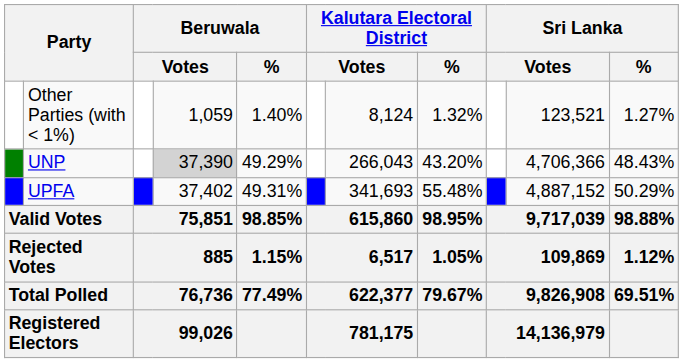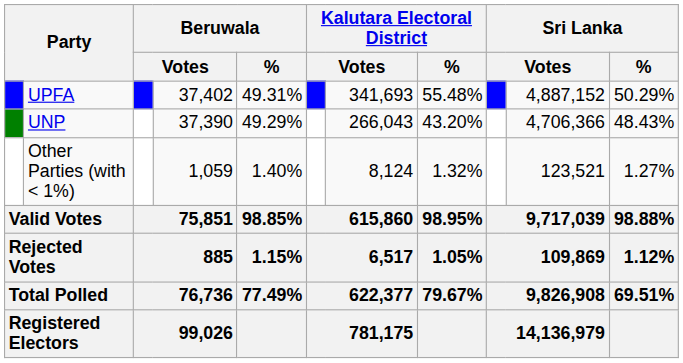rows swapped: UPFA <-> Other Parties (with < 1%)
UNP | column 4: lightgrey background -> no background
